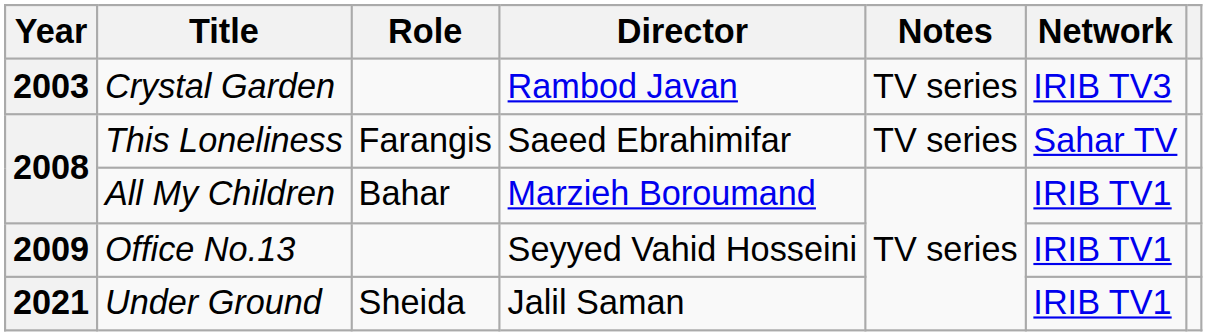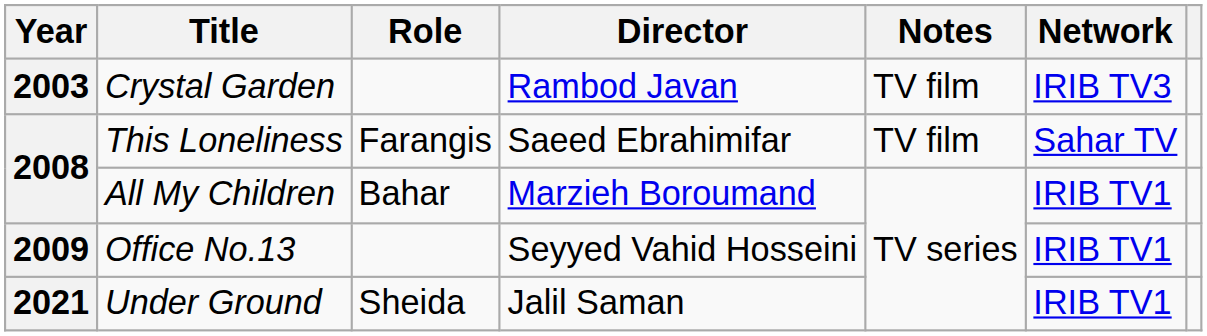Crystal Garden | Notes: TV series -> TV film
This Loneliness | Notes: TV series -> TV film
